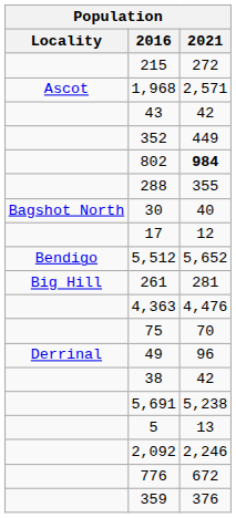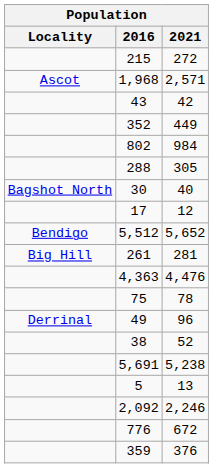802 | 2021: bold -> normal
288 | 2021: 355 -> 305
75 | 2021: 70 -> 78
38 | 2021: 42 -> 52
